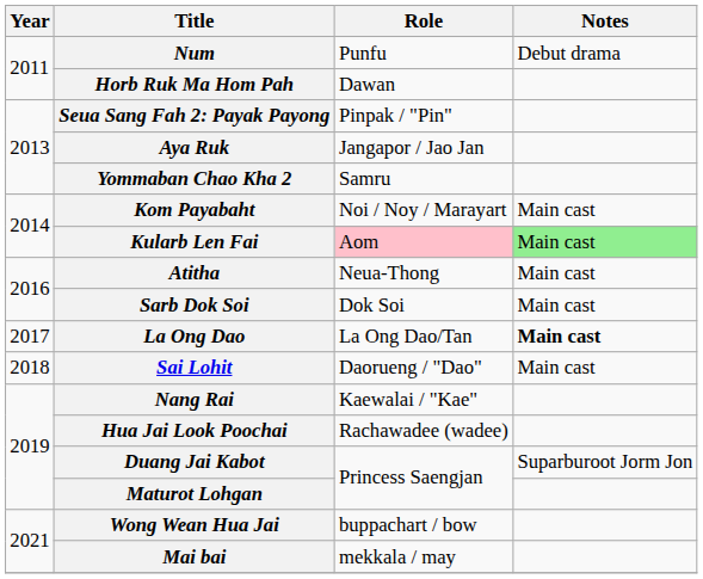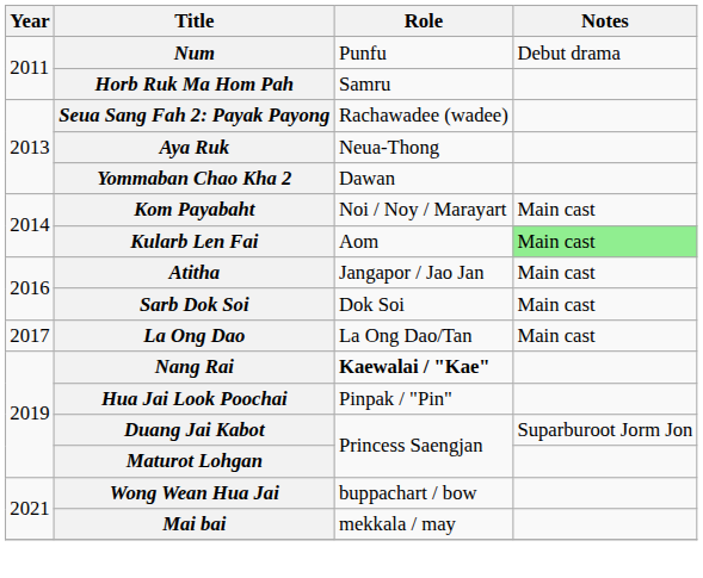Horb Ruk Ma Hom Pah | Role: Dawan -> Samru
Seua Sang Fah 2: Payak Payong | Role: Pinpak / "Pin" -> Rachawadee (wadee)
Aya Ruk | Role: Jangapor / Jao Jan -> Neua-Thong
Yommaban Chao Kha 2 | Role: Samru -> Dawan
Kularb Len Fai | Role: pink background -> no background
Atitha | Role: Neua-Thong -> Jangapor / Jao Jan
La Ong Dao | Notes: bold -> normal
- row: 2018 | Sai Lohit | Daorueng / "Dao" | Main cast
Nang Rai | Role: normal -> bold
Hua Jai Look Poochai | Role: Rachawadee (wadee) -> Pinpak / "Pin"
